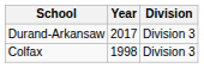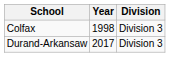rows swapped: Colfax <-> Durand-Arkansaw
